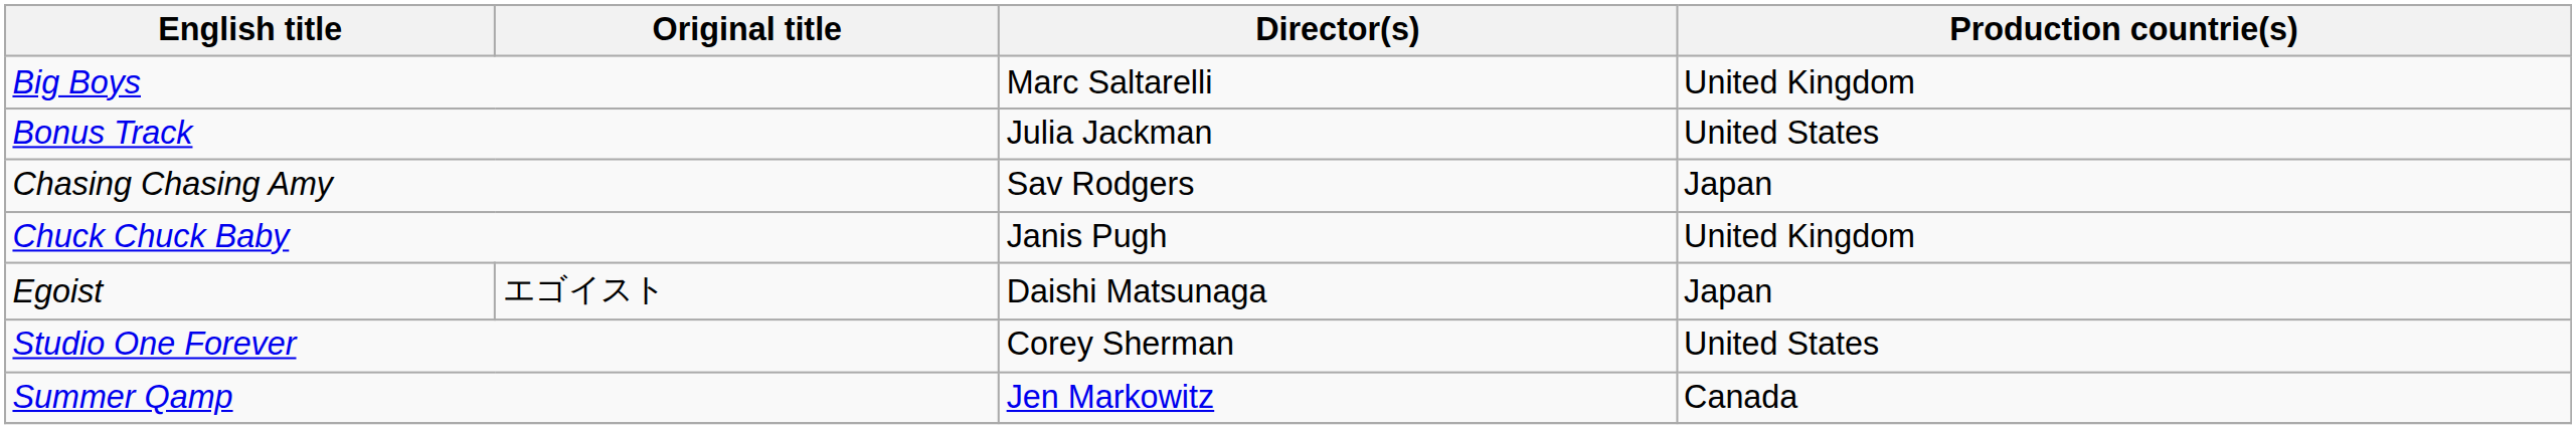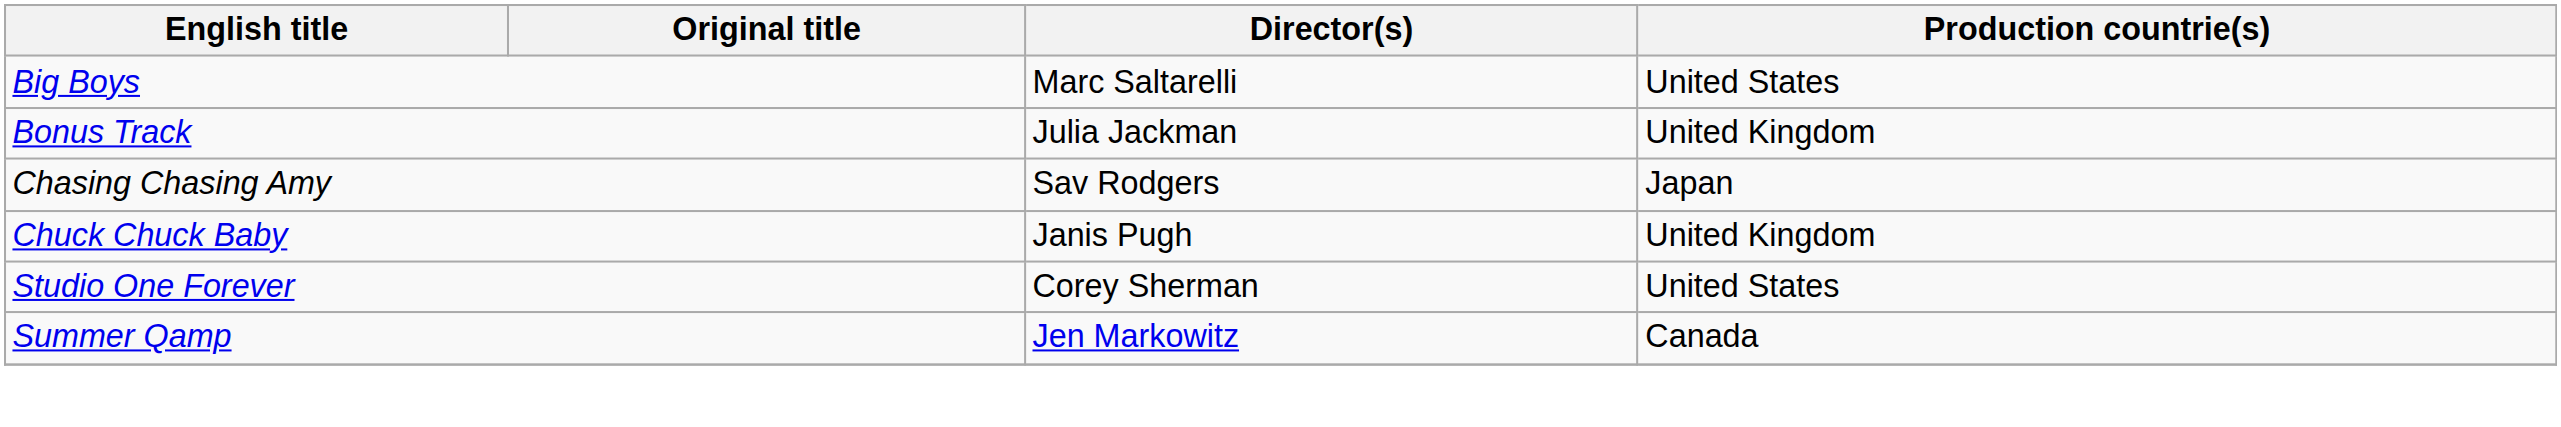Big Boys | Production countrie(s): United Kingdom -> United States
Bonus Track | Production countrie(s): United States -> United Kingdom
- row: Egoist | エゴイスト | Daishi Matsunaga | Japan
